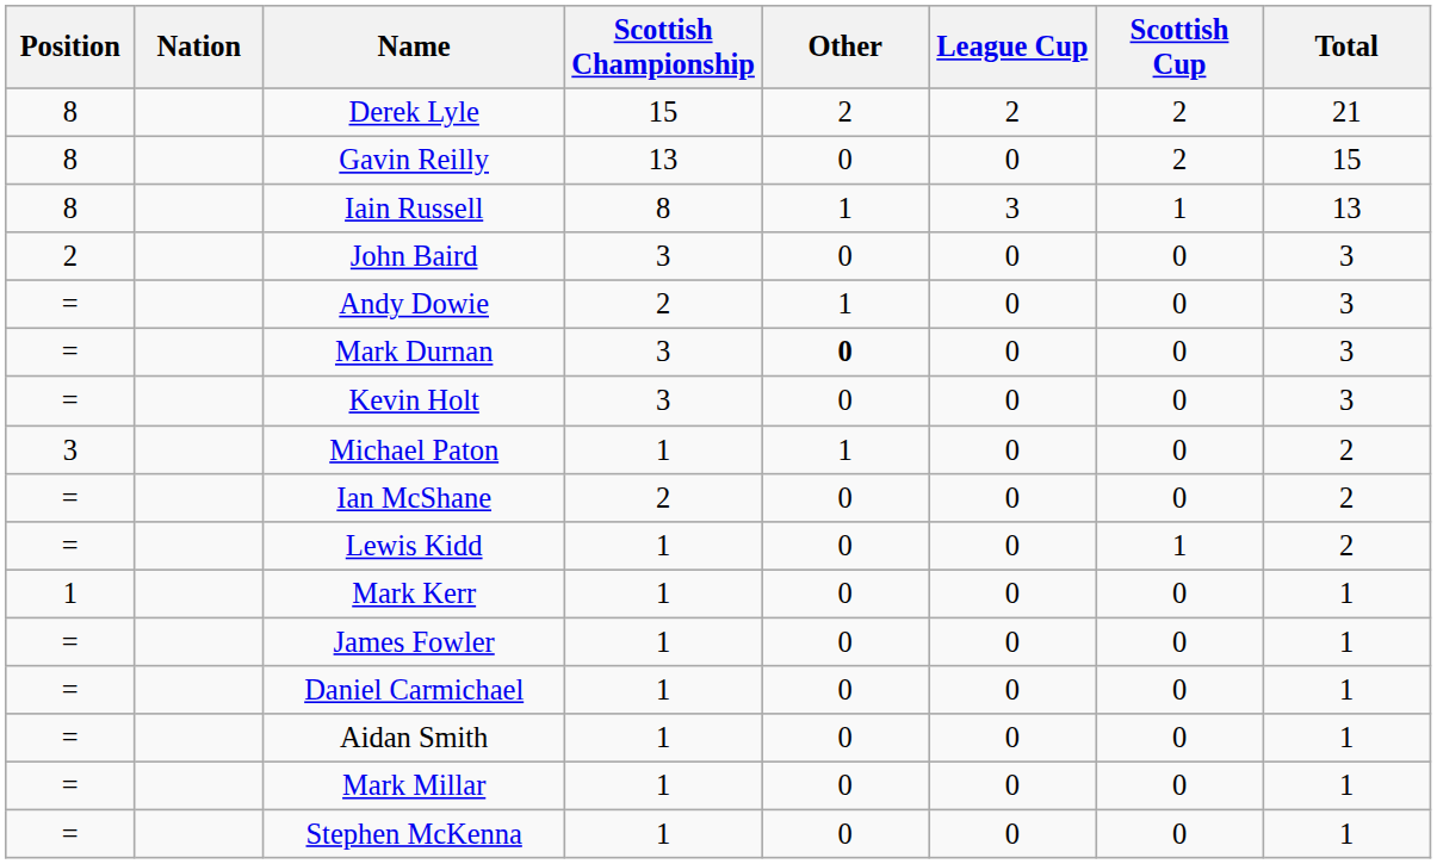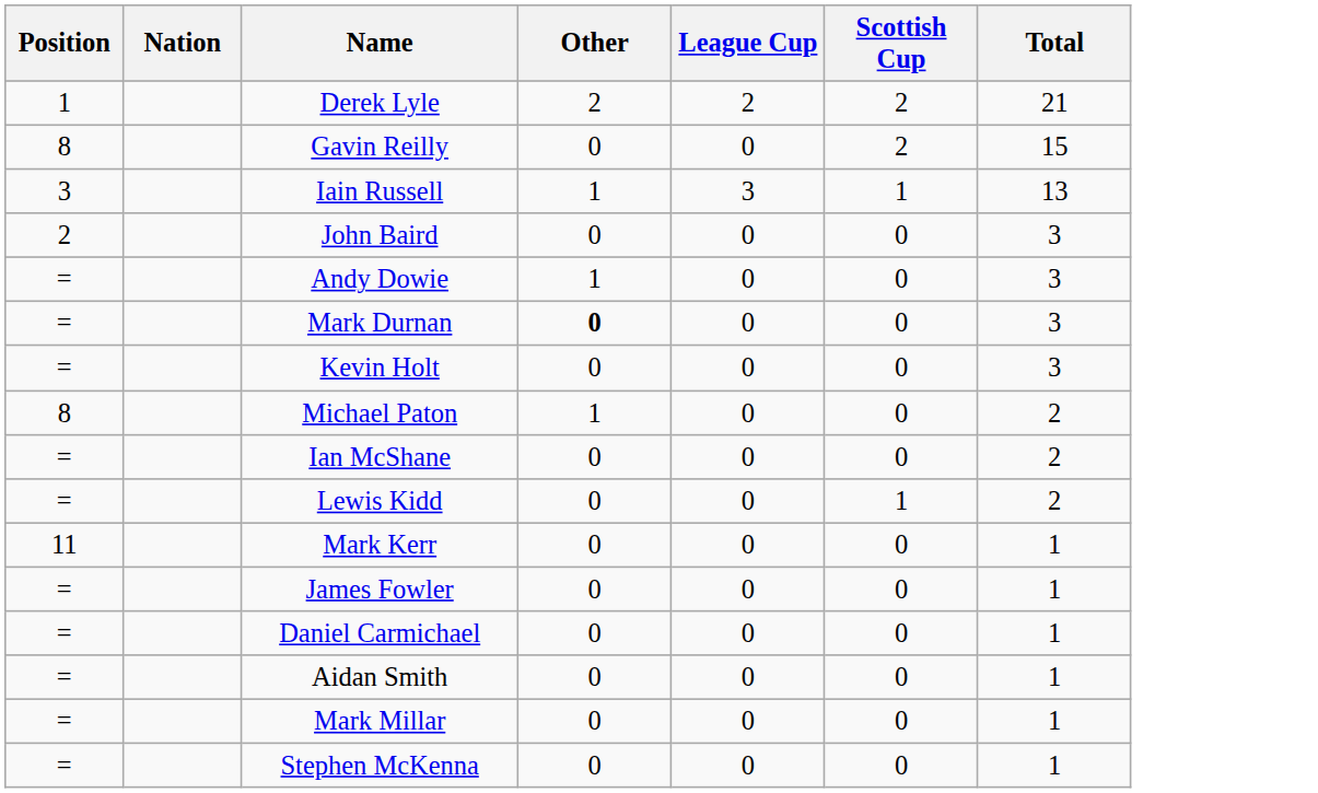- column: Scottish Championship | 15 | 13 | 8 | 3 | 2 | 3 | 3 | 1 | 2 | 1 | 1 | 1 | 1 | 1 | 1 | 1
Derek Lyle | Position: 8 -> 1
Iain Russell | Position: 8 -> 3
Michael Paton | Position: 3 -> 8
Mark Kerr | Position: 1 -> 11
